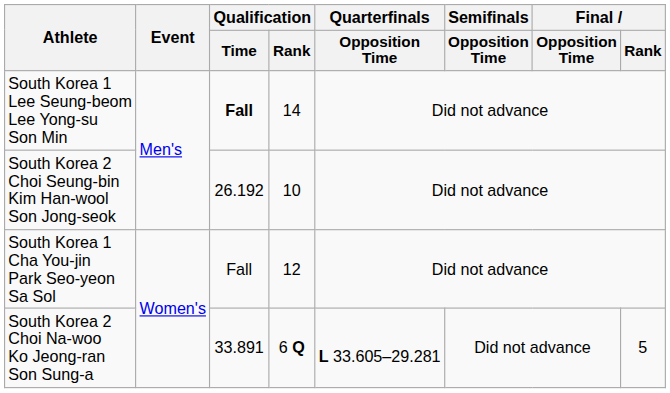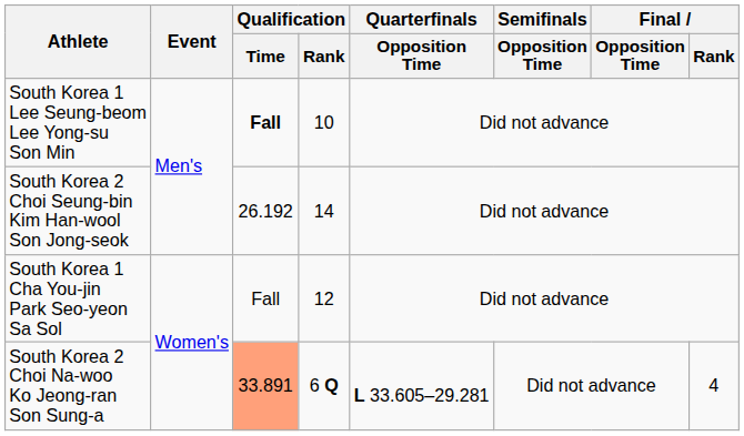South Korea 1 Lee Seung-beom Lee Yong-su Son Min | Qualification / Rank: 14 -> 10
South Korea 2 Choi Seung-bin Kim Han-wool Son Jong-seok | Qualification / Rank: 10 -> 14
South Korea 2 Choi Na-woo Ko Jeong-ran Son Sung-a | Qualification / Time: no background -> lightsalmon background
South Korea 2 Choi Na-woo Ko Jeong-ran Son Sung-a | Final / Rank: 5 -> 4
